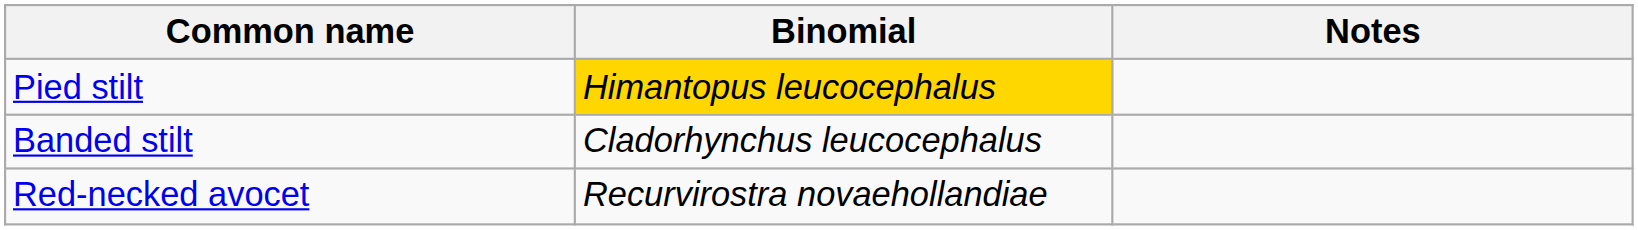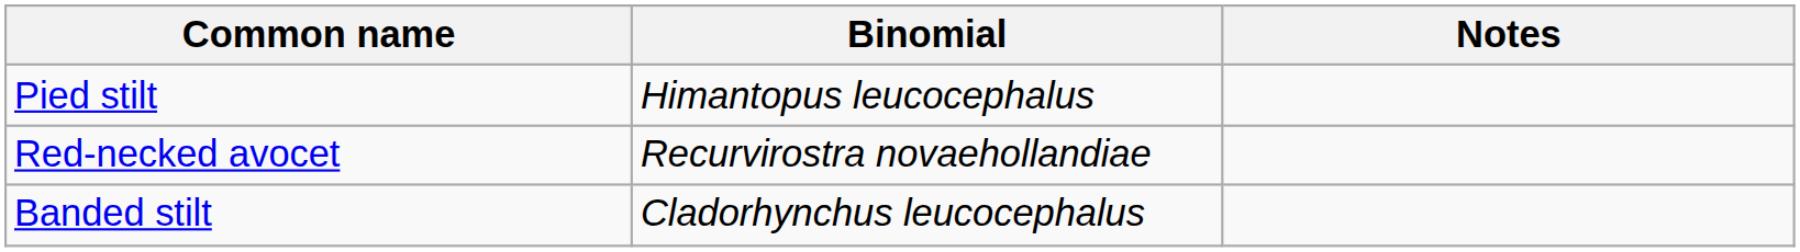Pied stilt | Binomial: gold background -> no background
rows swapped: Banded stilt <-> Red-necked avocet
